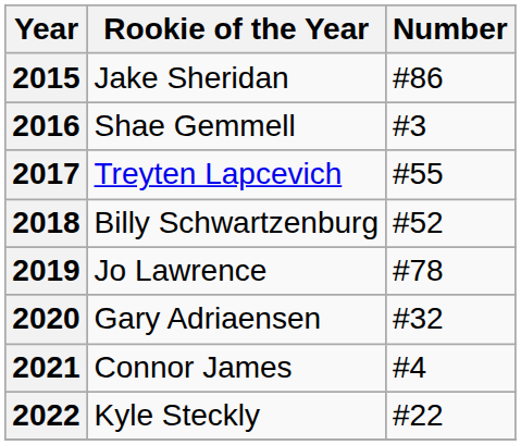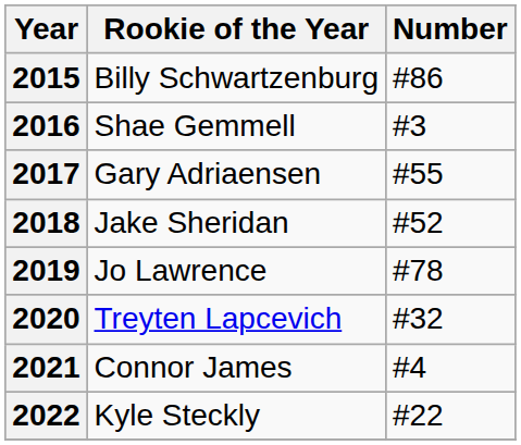2015 | Rookie of the Year: Jake Sheridan -> Billy Schwartzenburg
2017 | Rookie of the Year: Treyten Lapcevich -> Gary Adriaensen
2018 | Rookie of the Year: Billy Schwartzenburg -> Jake Sheridan
2020 | Rookie of the Year: Gary Adriaensen -> Treyten Lapcevich
